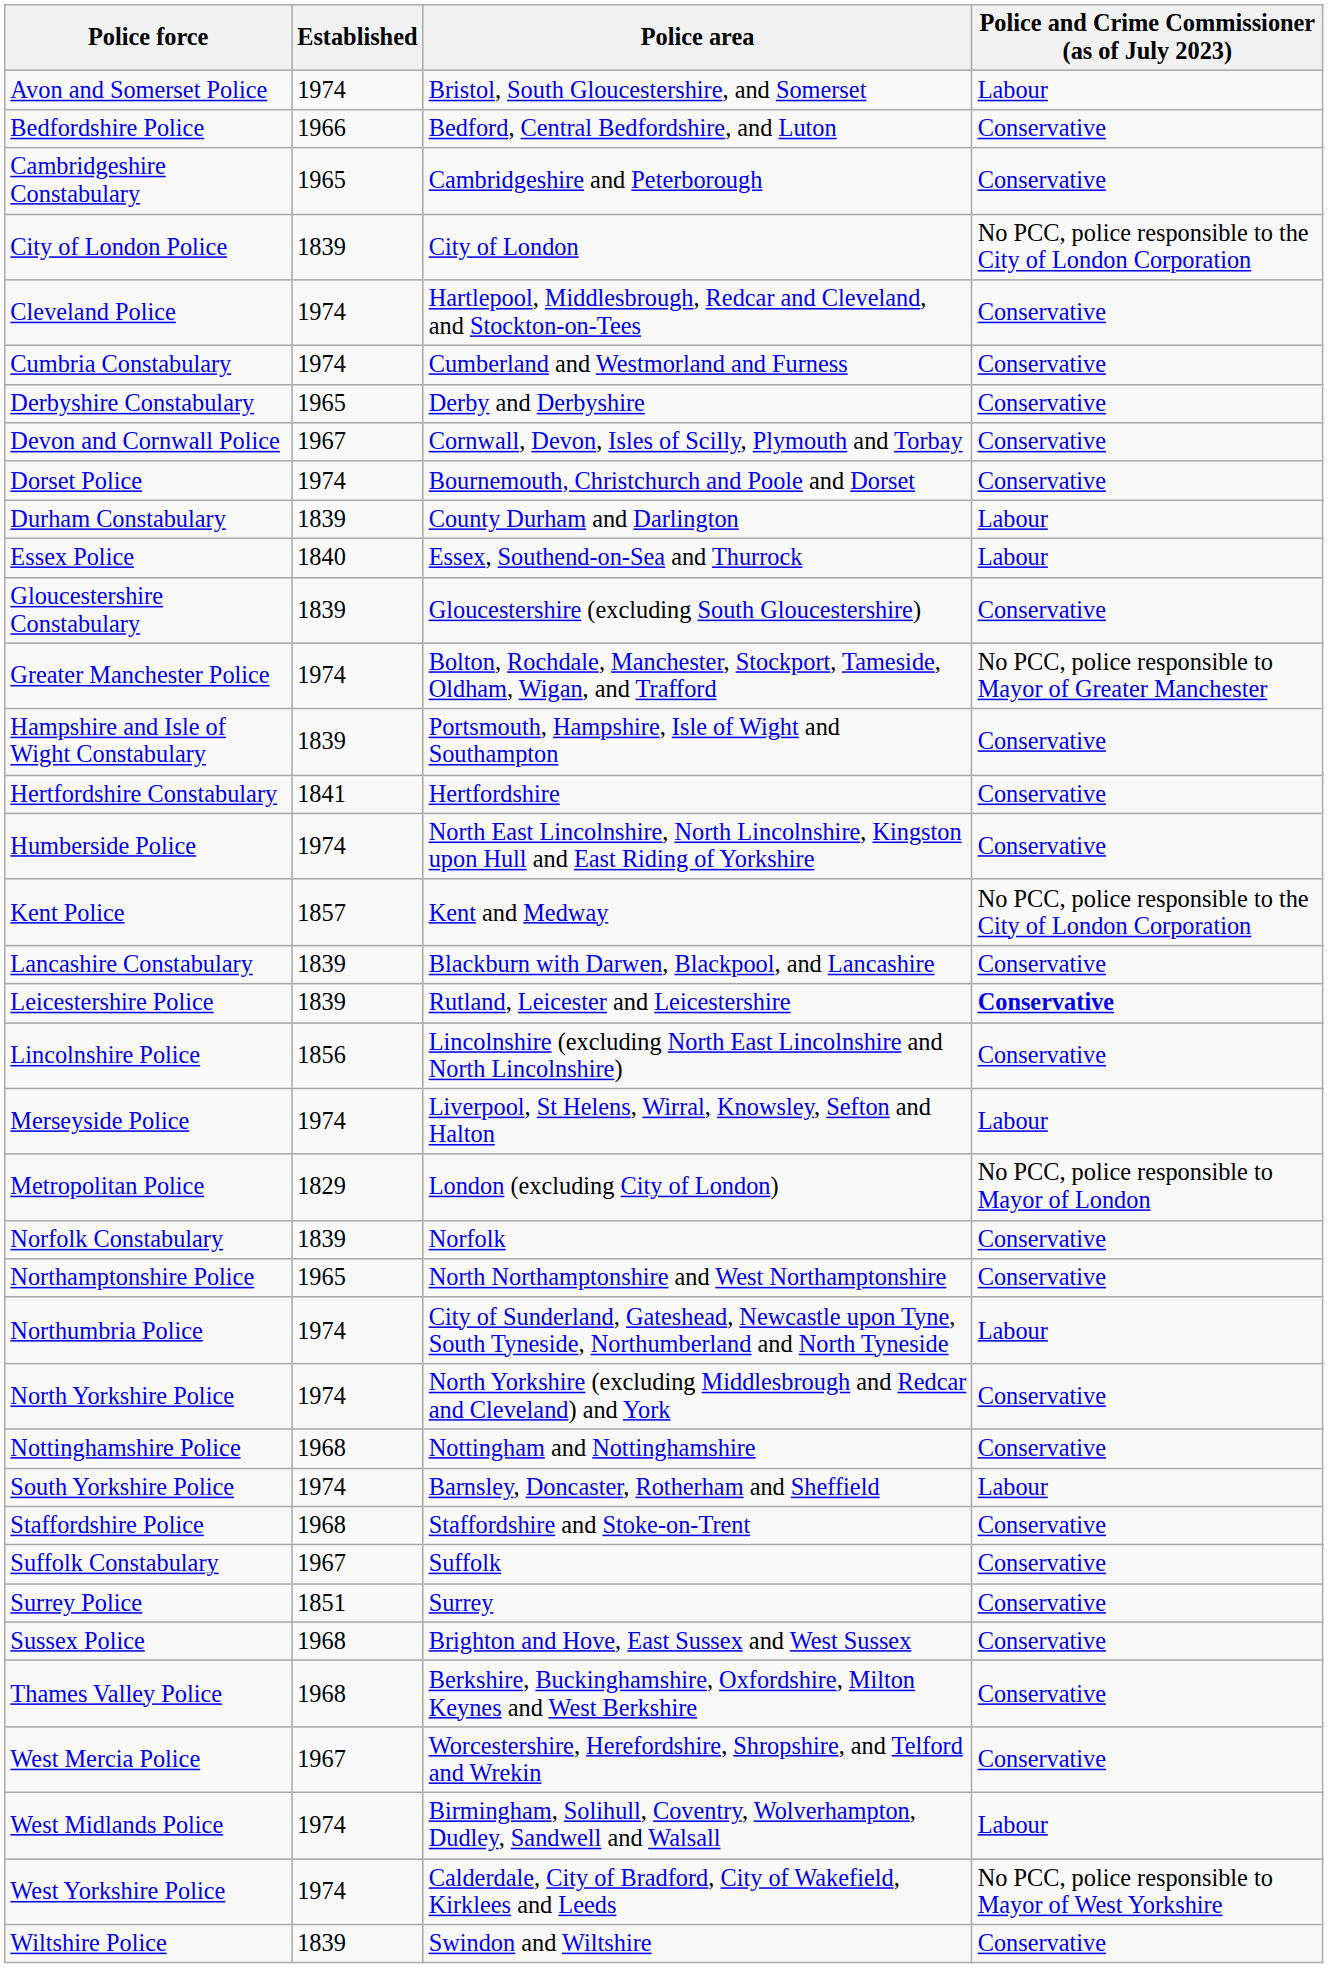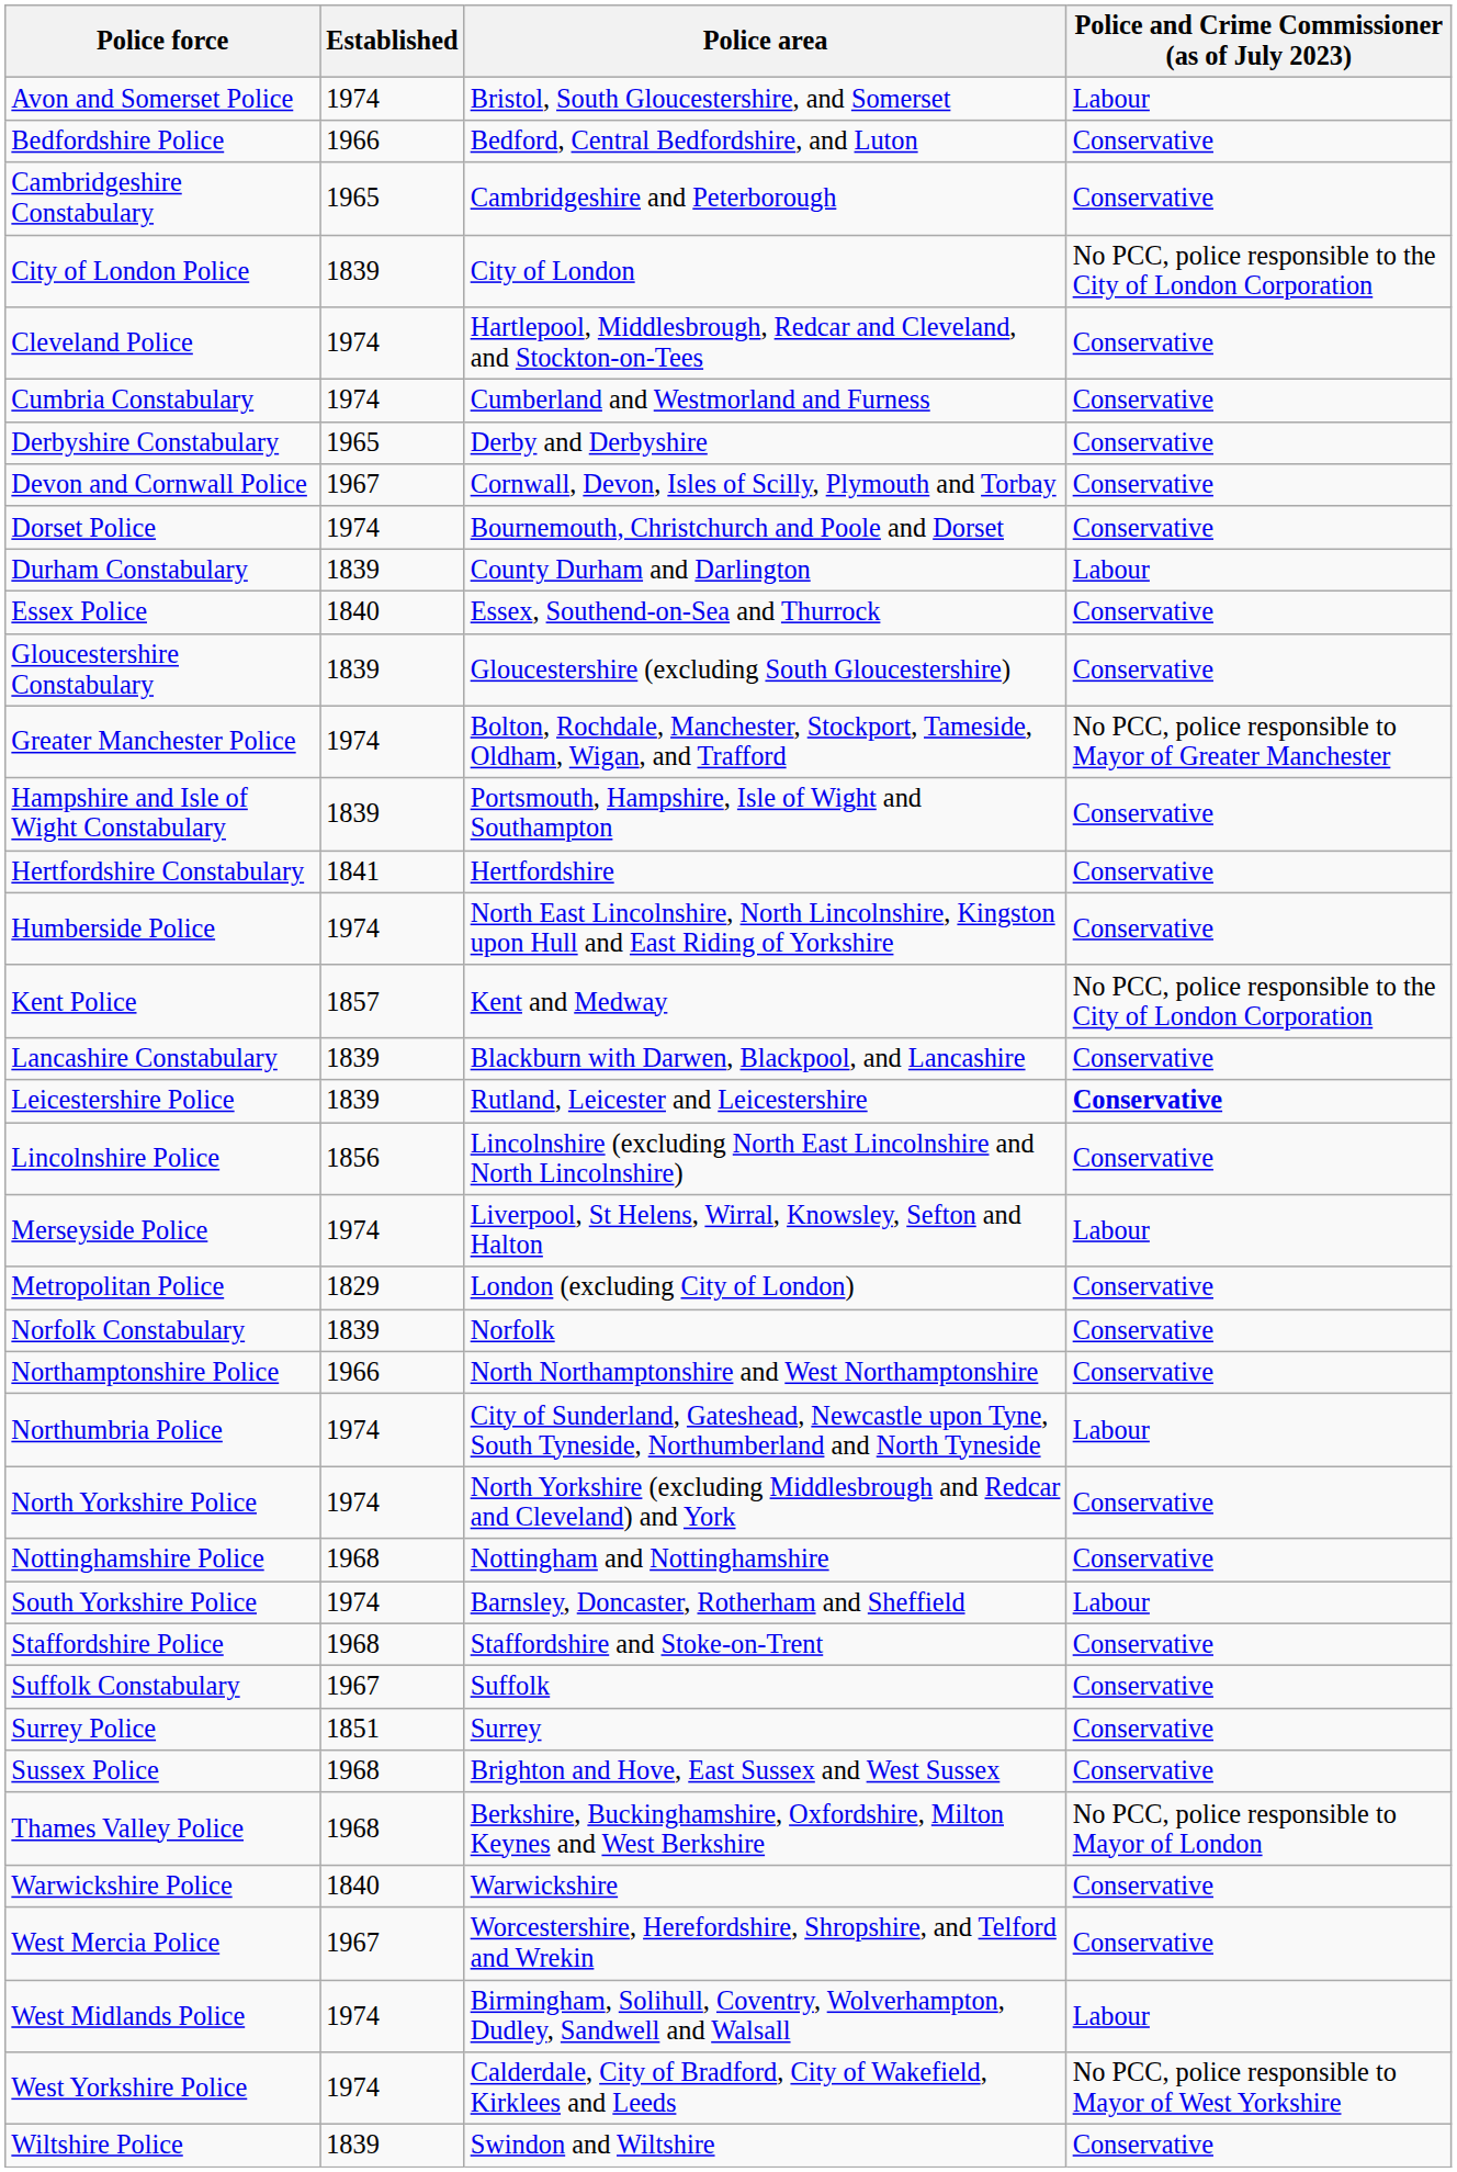Essex Police | Police and Crime Commissioner (as of July 2023): Labour -> Conservative
Metropolitan Police | Police and Crime Commissioner (as of July 2023): No PCC, police responsible to Mayor of London -> Conservative
Northamptonshire Police | Established: 1965 -> 1966
Thames Valley Police | Police and Crime Commissioner (as of July 2023): Conservative -> No PCC, police responsible to Mayor of London
+ row: Warwickshire Police | 1840 | Warwickshire | Conservative
